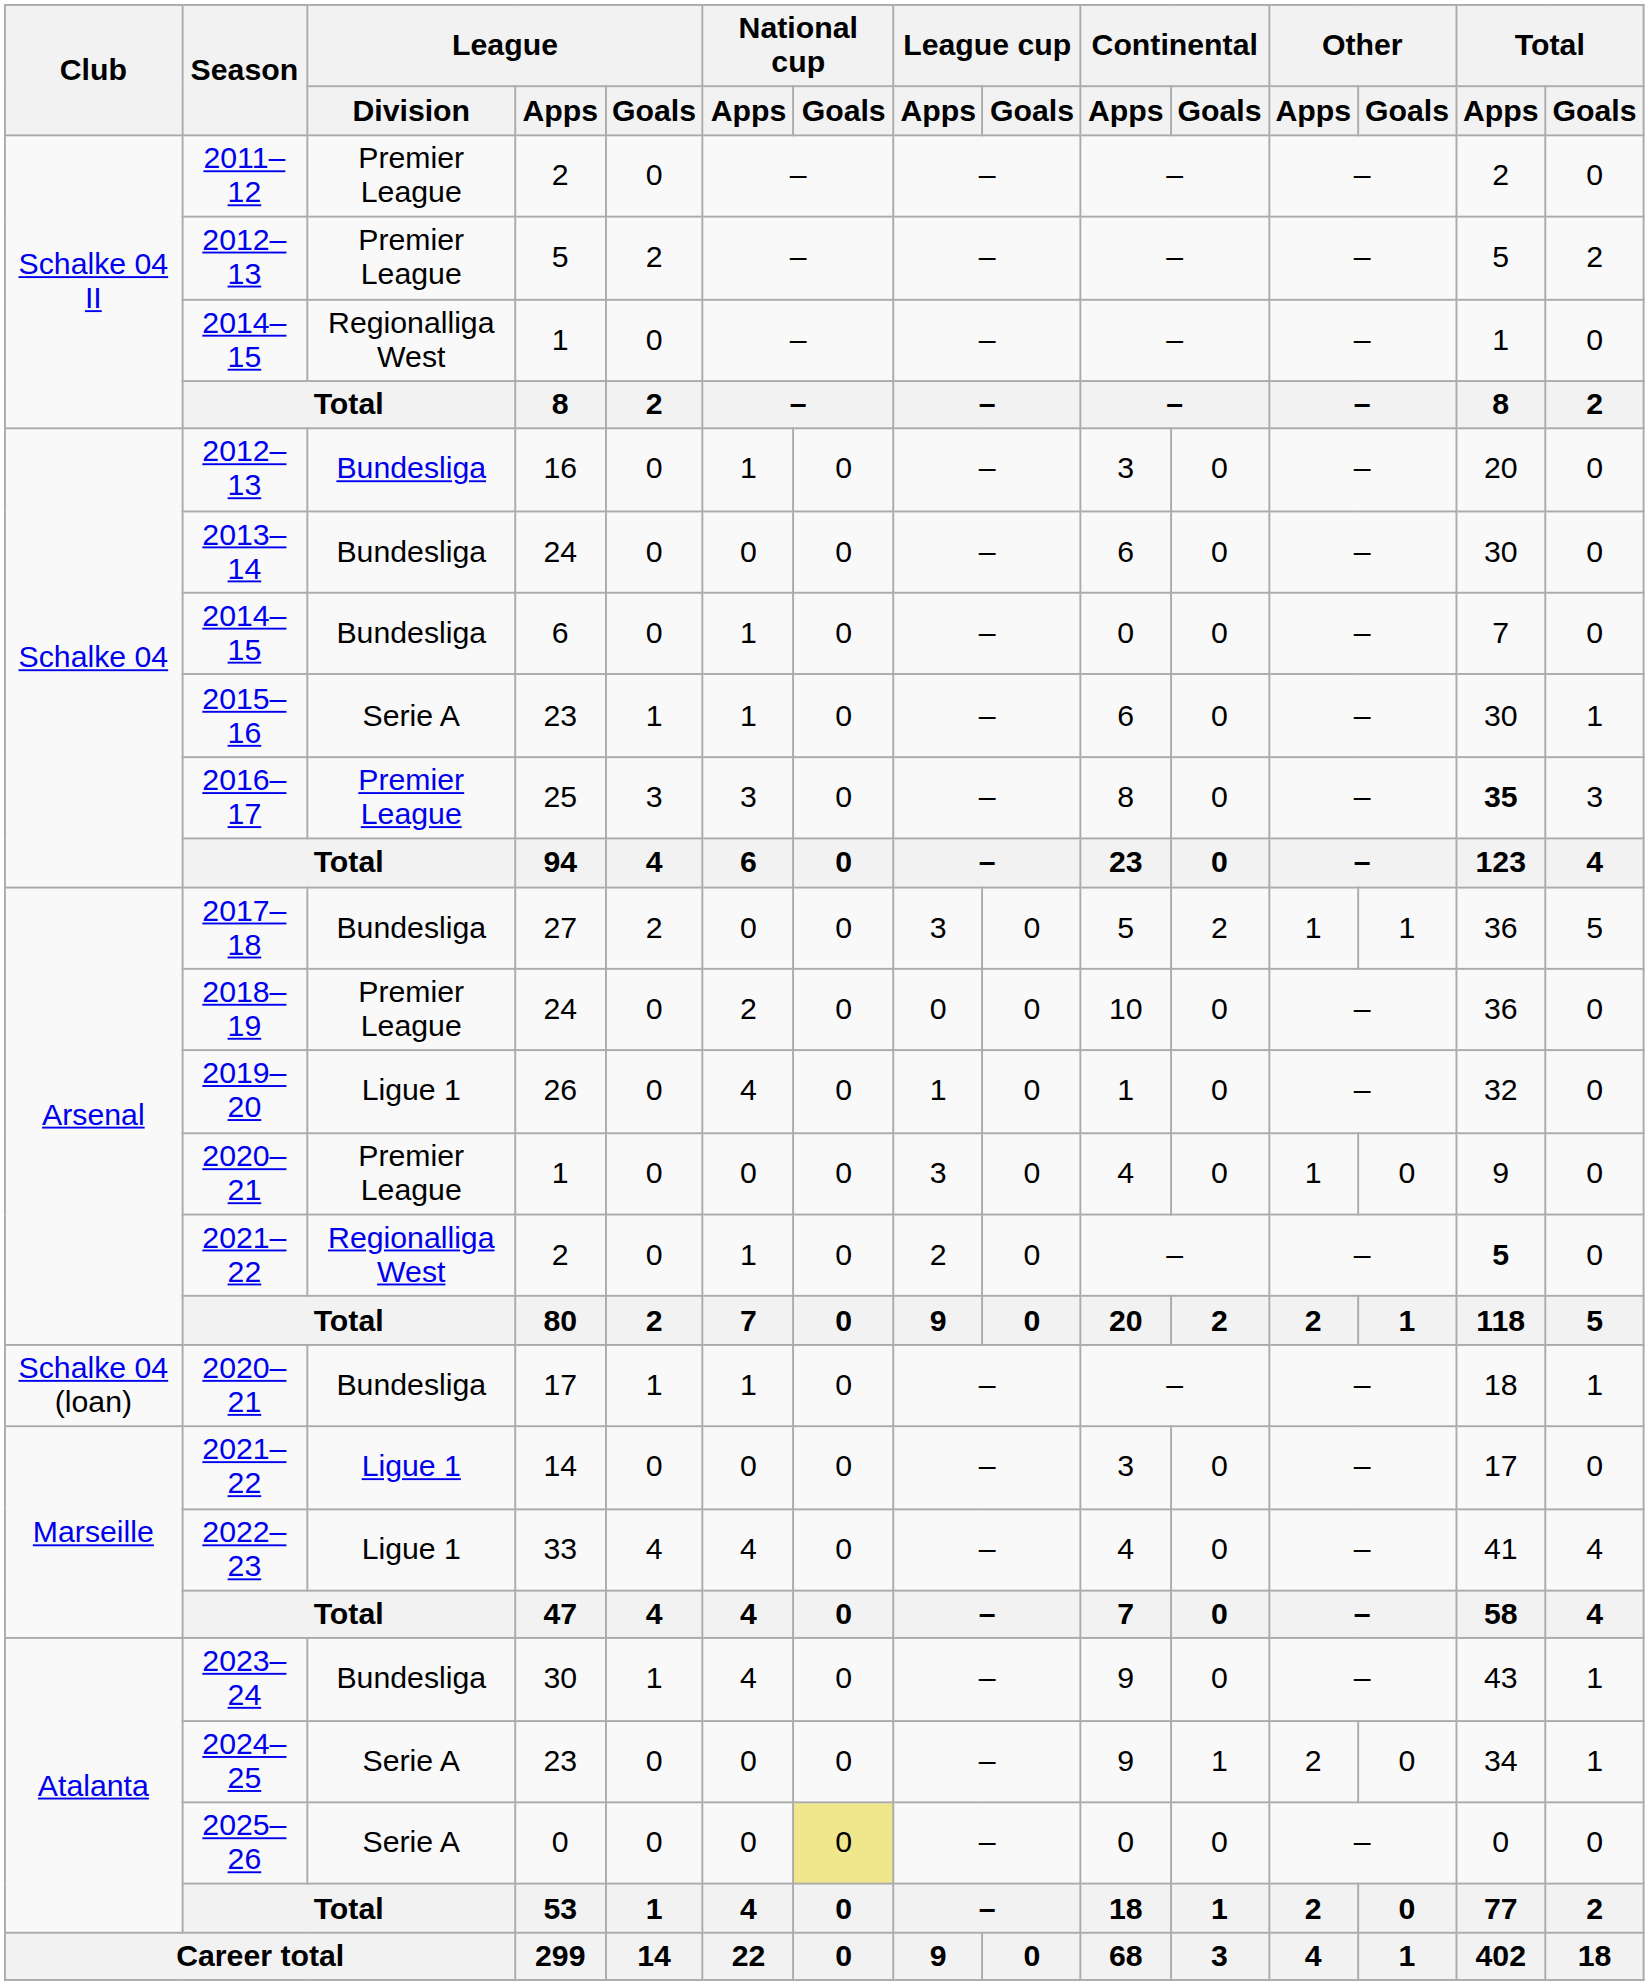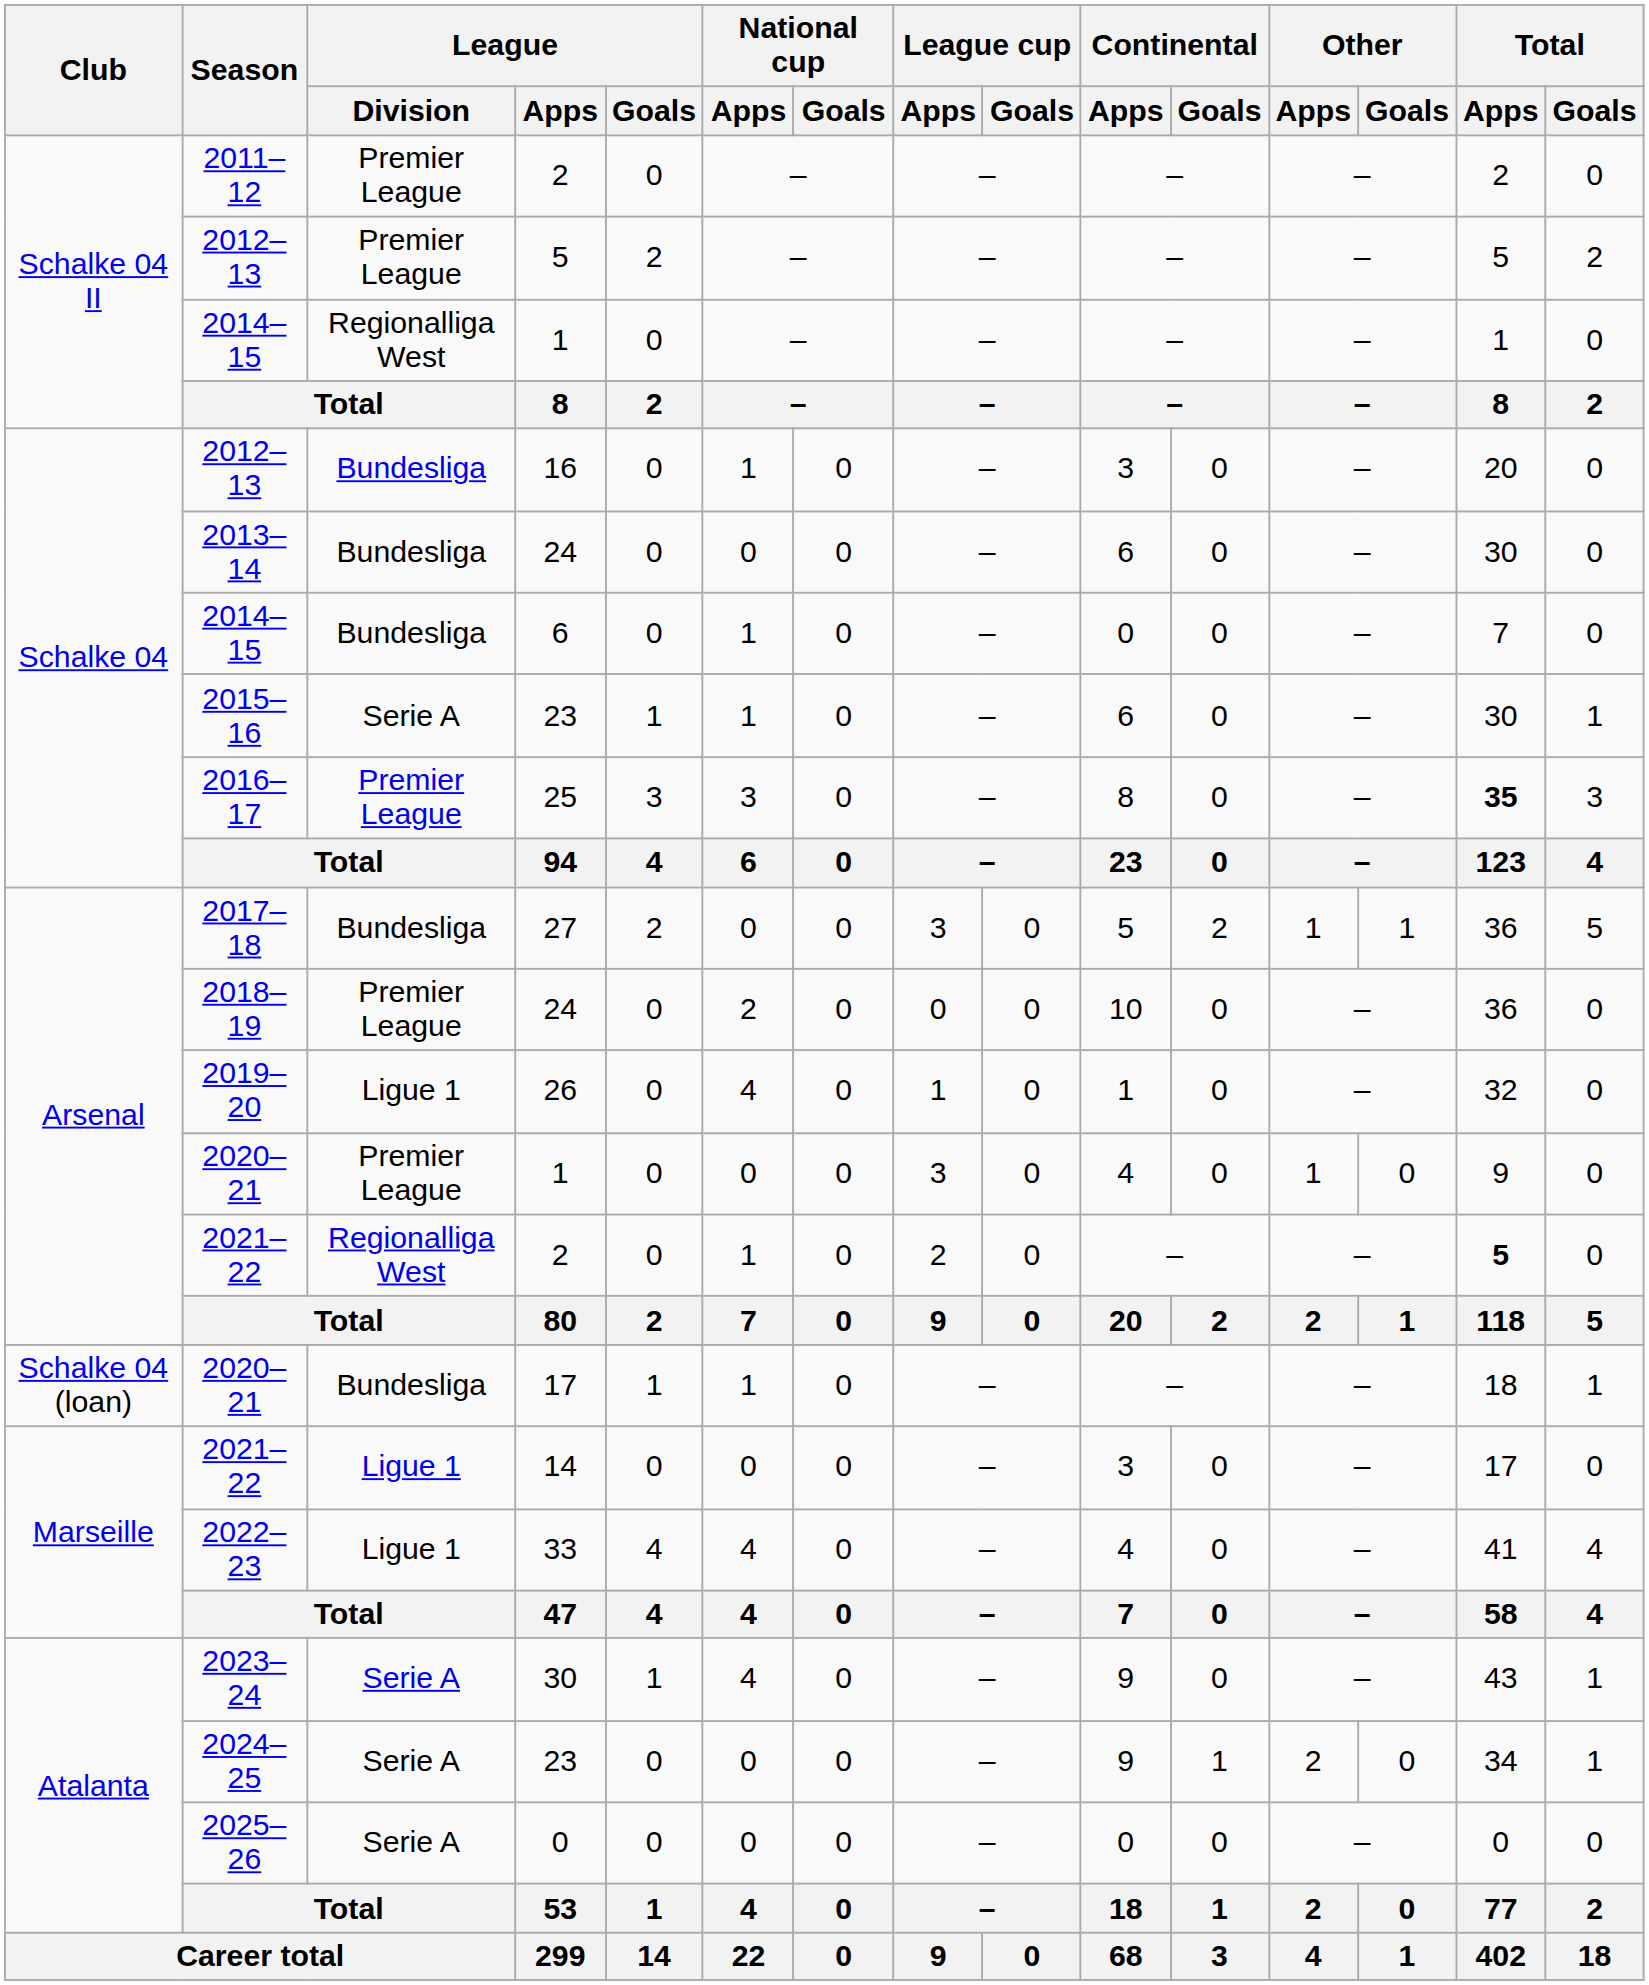2023–24 | League / Division: Bundesliga -> Serie A
2025–26 | National cup / Goals: khaki background -> no background
